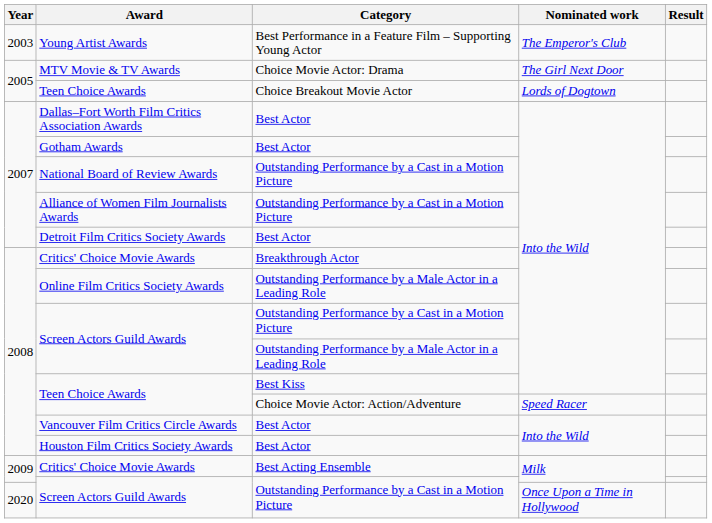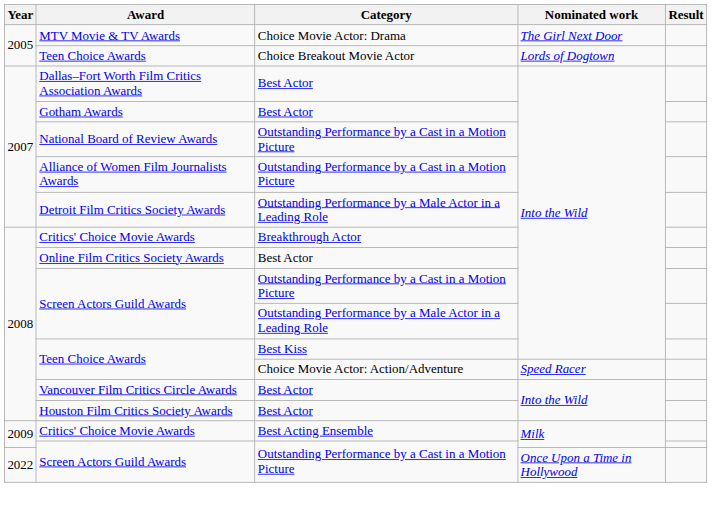- row: 2003 | Young Artist Awards | Best Performance in a Feature Film – Supporting Young Actor | The Emperor's Club
Detroit Film Critics Society Awards | Category: Best Actor -> Outstanding Performance by a Male Actor in a Leading Role
Online Film Critics Society Awards | Category: Outstanding Performance by a Male Actor in a Leading Role -> Best Actor
Screen Actors Guild Awards / Once Upon a Time in Hollywood | Year: 2020 -> 2022
